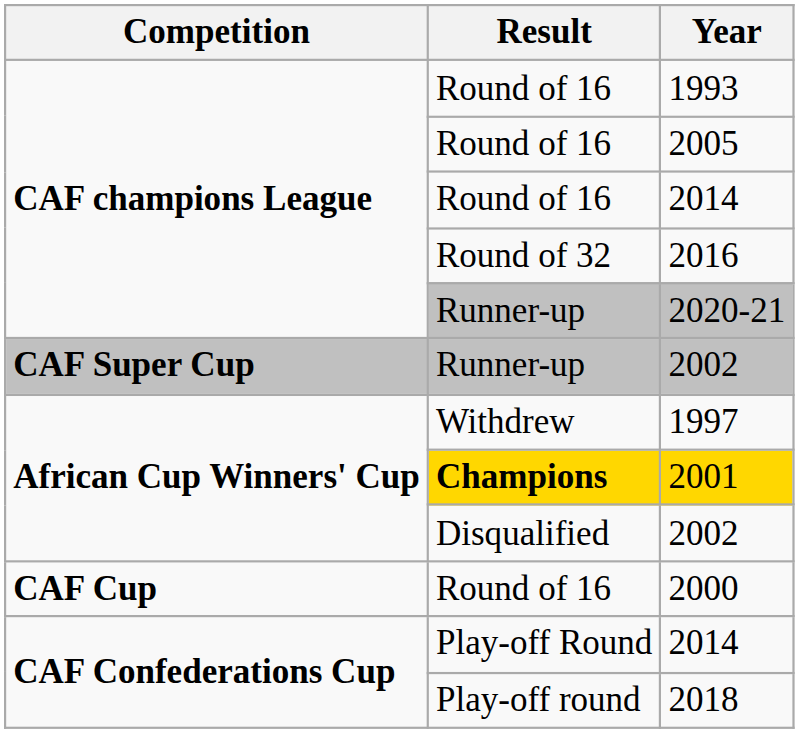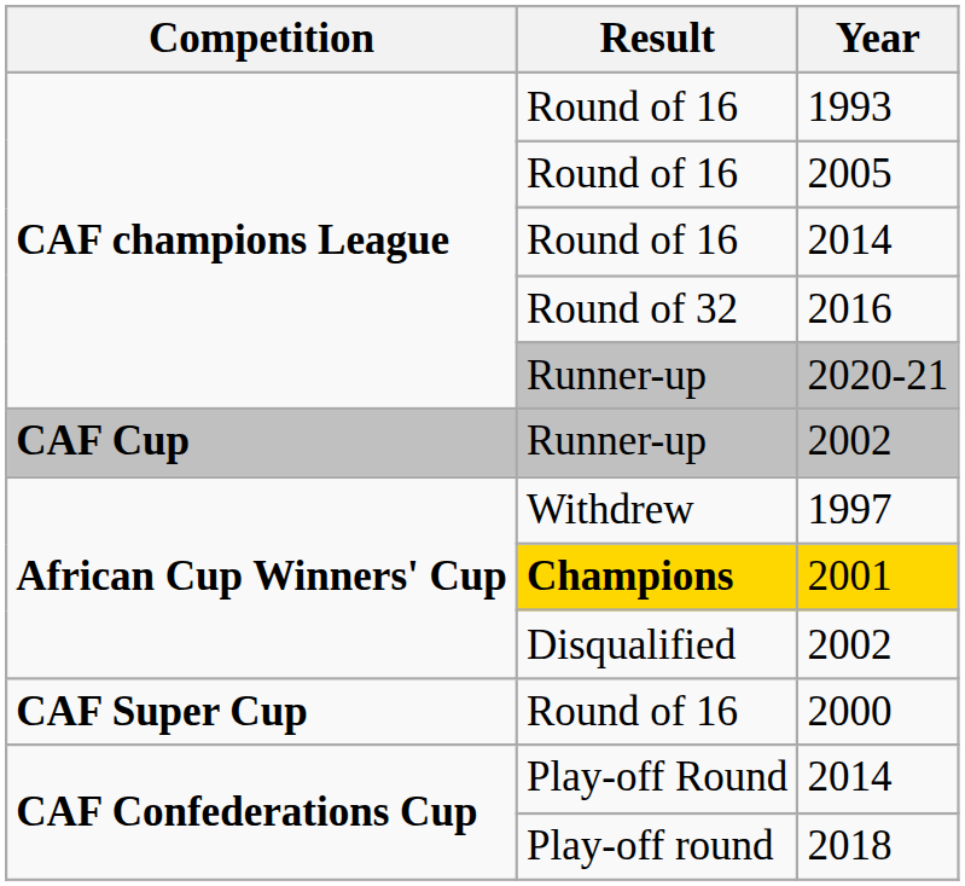Runner-up / 2002 | Competition: CAF Super Cup -> CAF Cup
2000 | Competition: CAF Cup -> CAF Super Cup
